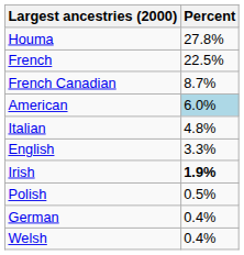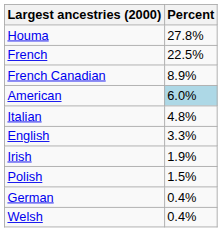French Canadian | Percent: 8.7% -> 8.9%
Irish | Percent: bold -> normal
Polish | Percent: 0.5% -> 1.5%
